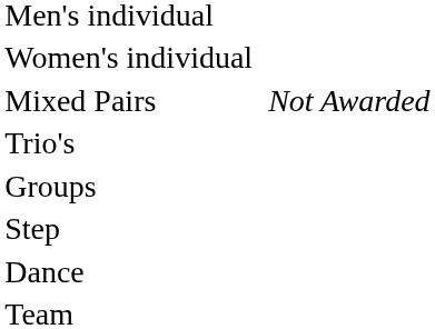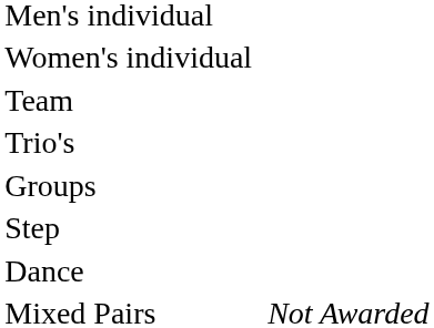rows swapped: Mixed Pairs <-> Team
